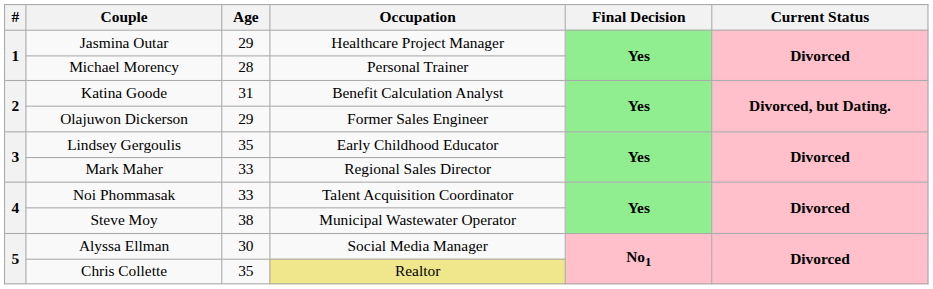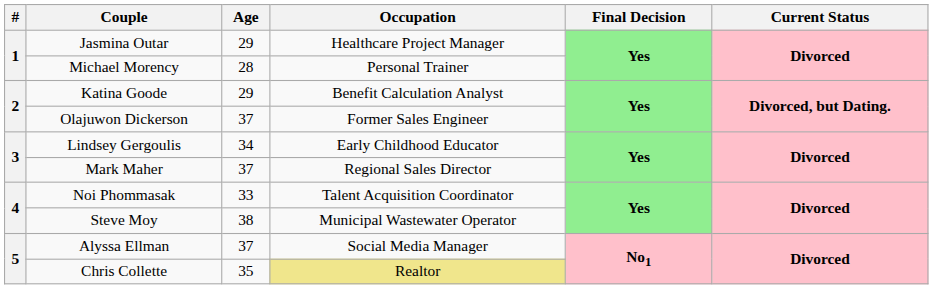Katina Goode | Age: 31 -> 29
Olajuwon Dickerson | Age: 29 -> 37
Lindsey Gergoulis | Age: 35 -> 34
Mark Maher | Age: 33 -> 37
Alyssa Ellman | Age: 30 -> 37
